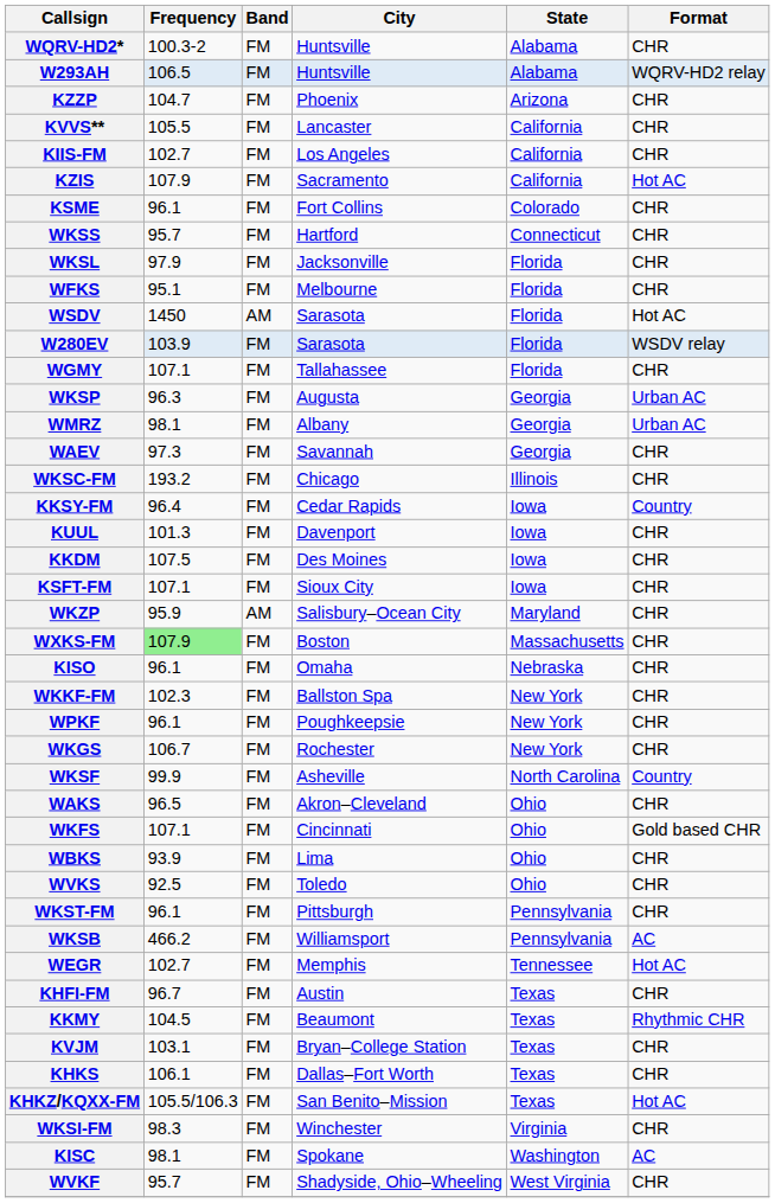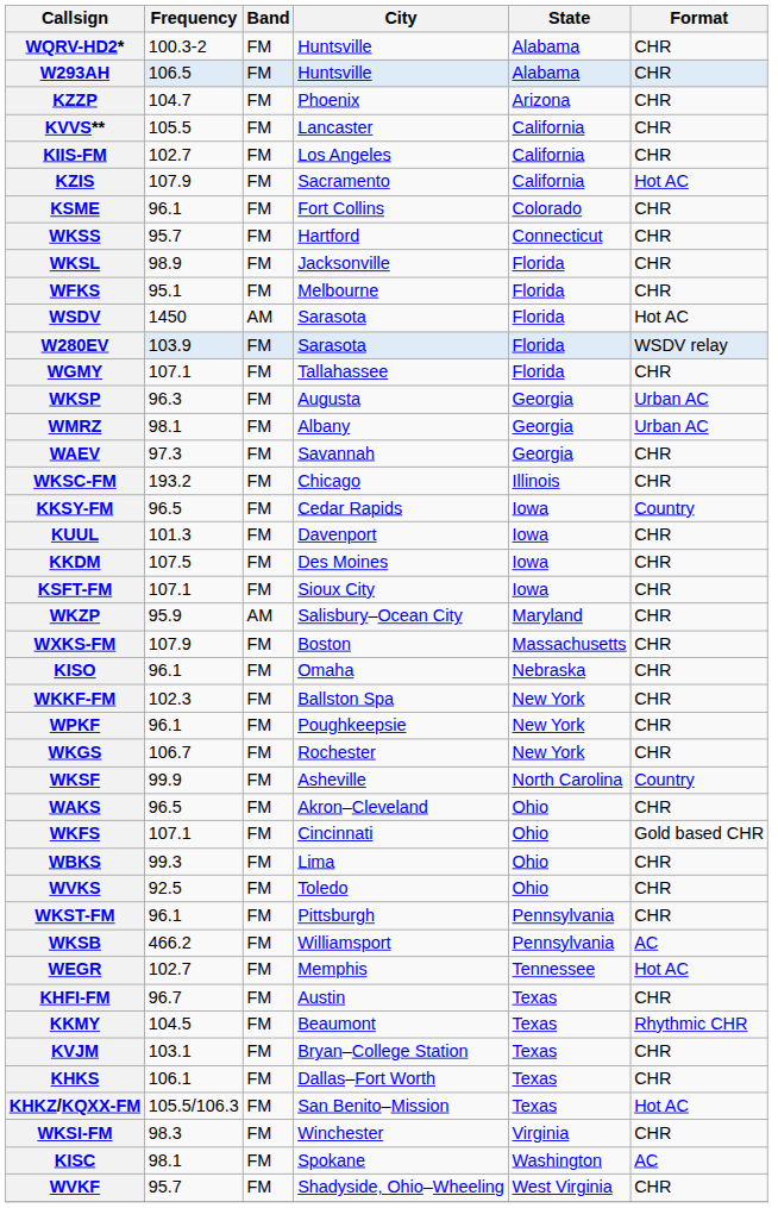W293AH | Format: WQRV-HD2 relay -> CHR
WKSL | Frequency: 97.9 -> 98.9
KKSY-FM | Frequency: 96.4 -> 96.5
WXKS-FM | Frequency: lightgreen background -> no background
WBKS | Frequency: 93.9 -> 99.3
